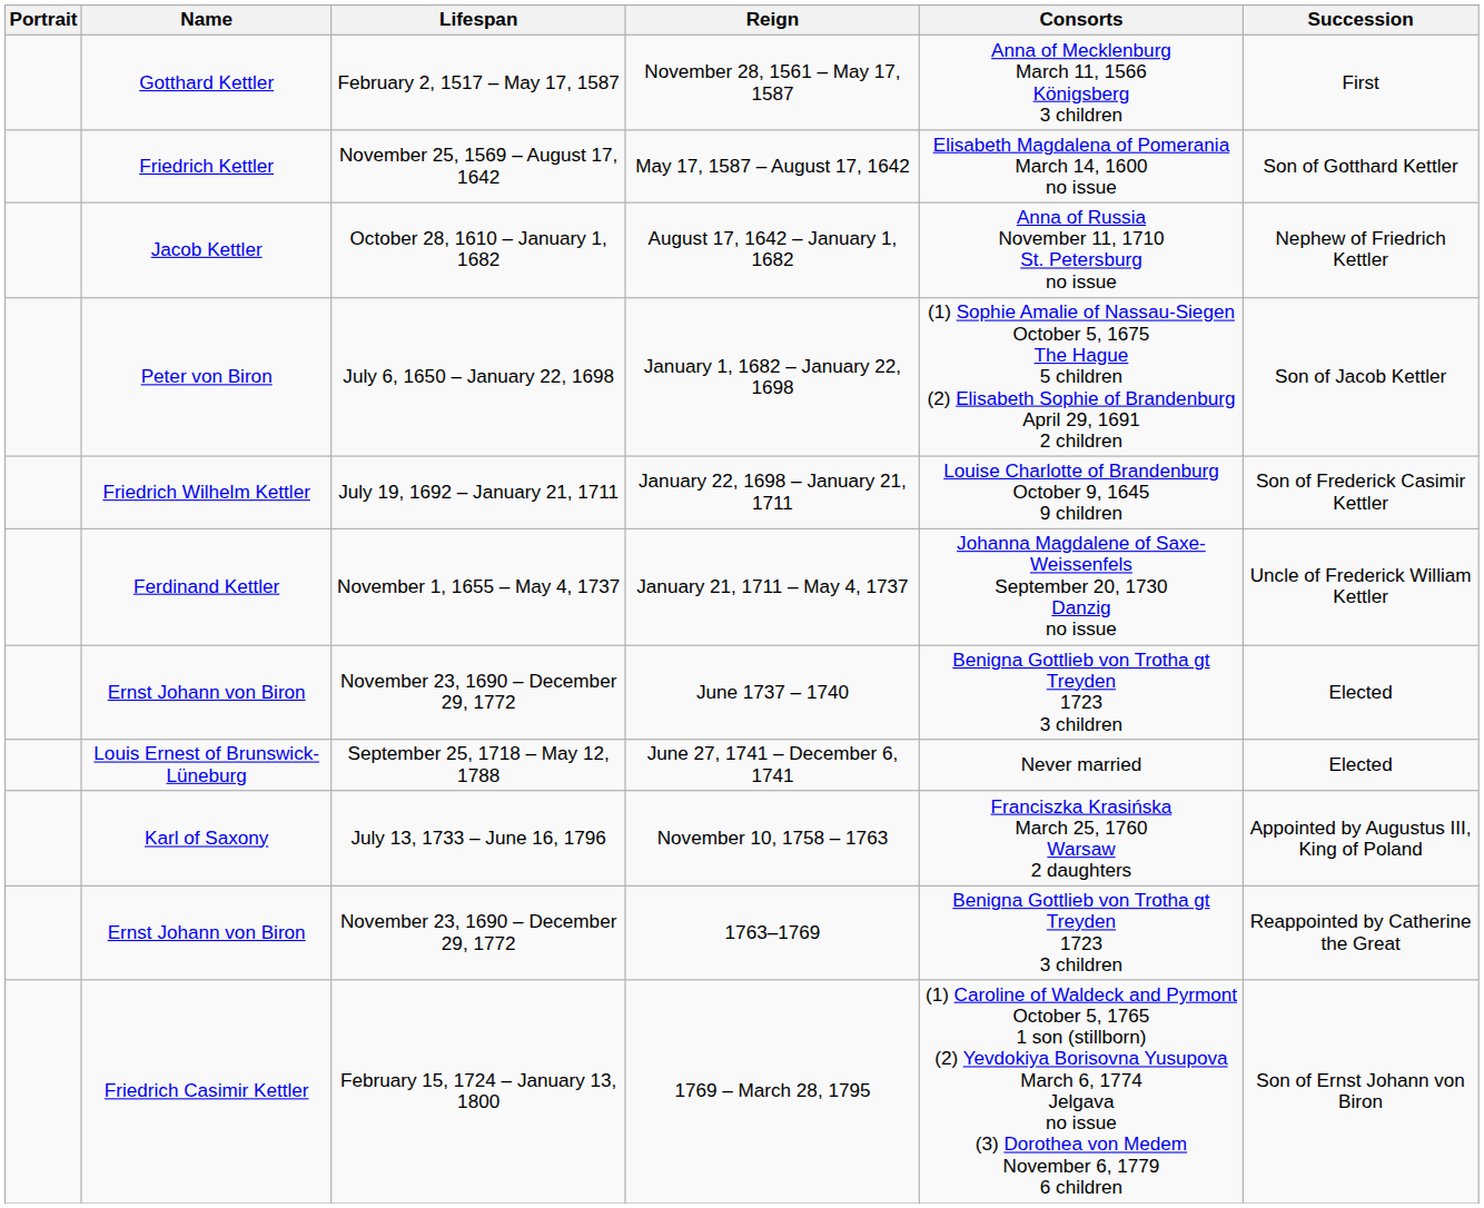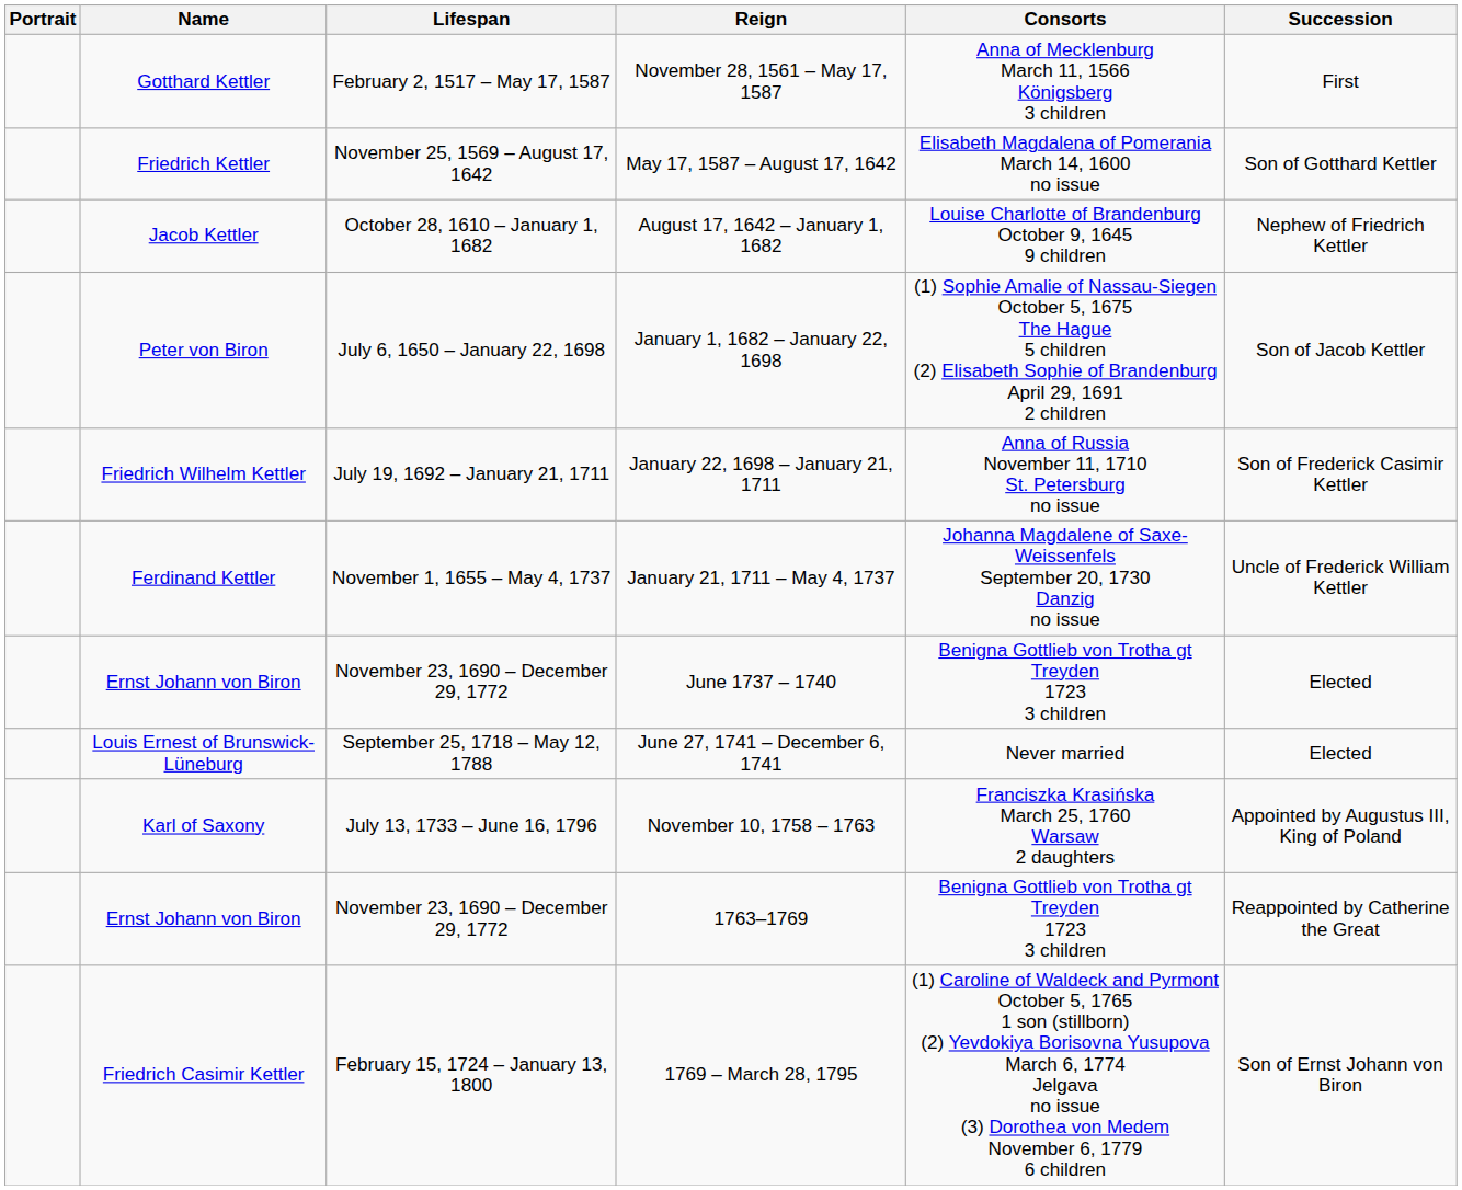August 17, 1642 – January 1, 1682 | Consorts: Anna of Russia November 11, 1710 St. Petersburg no issue -> Louise Charlotte of Brandenburg October 9, 1645 9 children
January 22, 1698 – January 21, 1711 | Consorts: Louise Charlotte of Brandenburg October 9, 1645 9 children -> Anna of Russia November 11, 1710 St. Petersburg no issue
